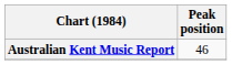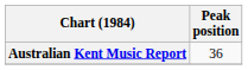Australian Kent Music Report | Peak position: 46 -> 36
